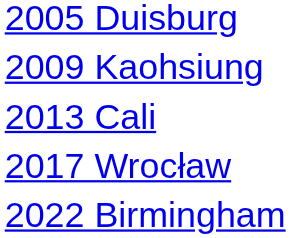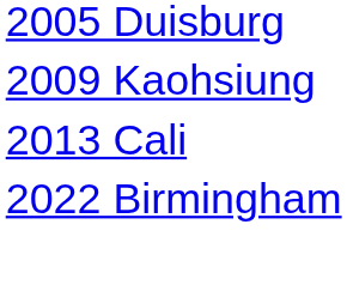- row: 2017 Wrocław
